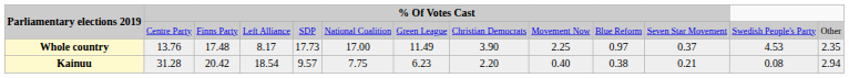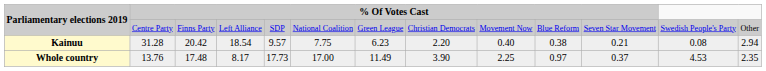rows swapped: Kainuu <-> Whole country
